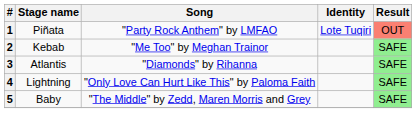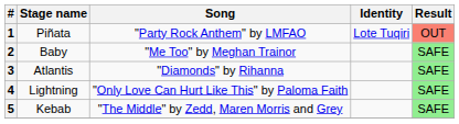2 | Stage name: Kebab -> Baby
5 | Stage name: Baby -> Kebab
